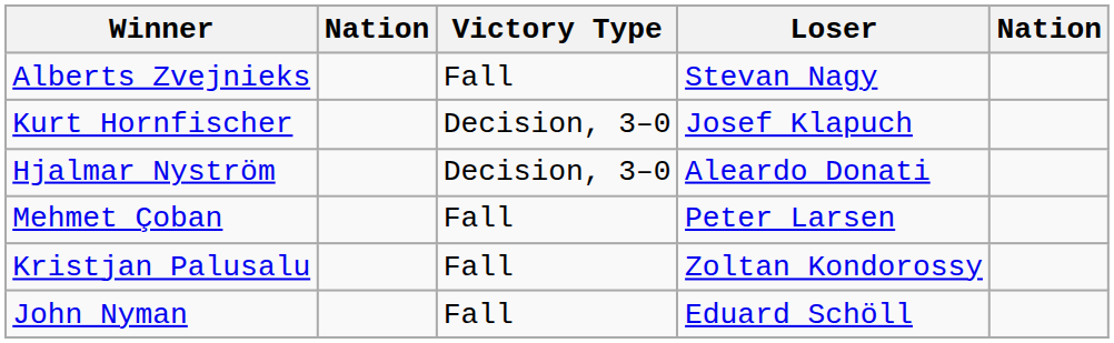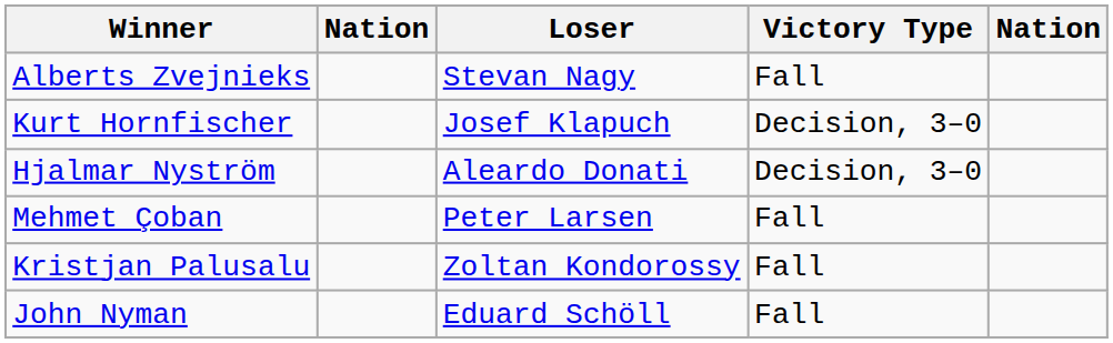columns swapped: Victory Type <-> Loser
